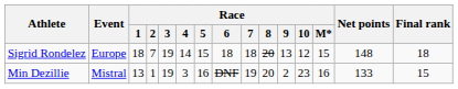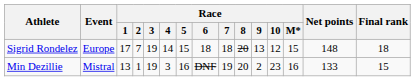Sigrid Rondelez | Race / 1: 18 -> 17
